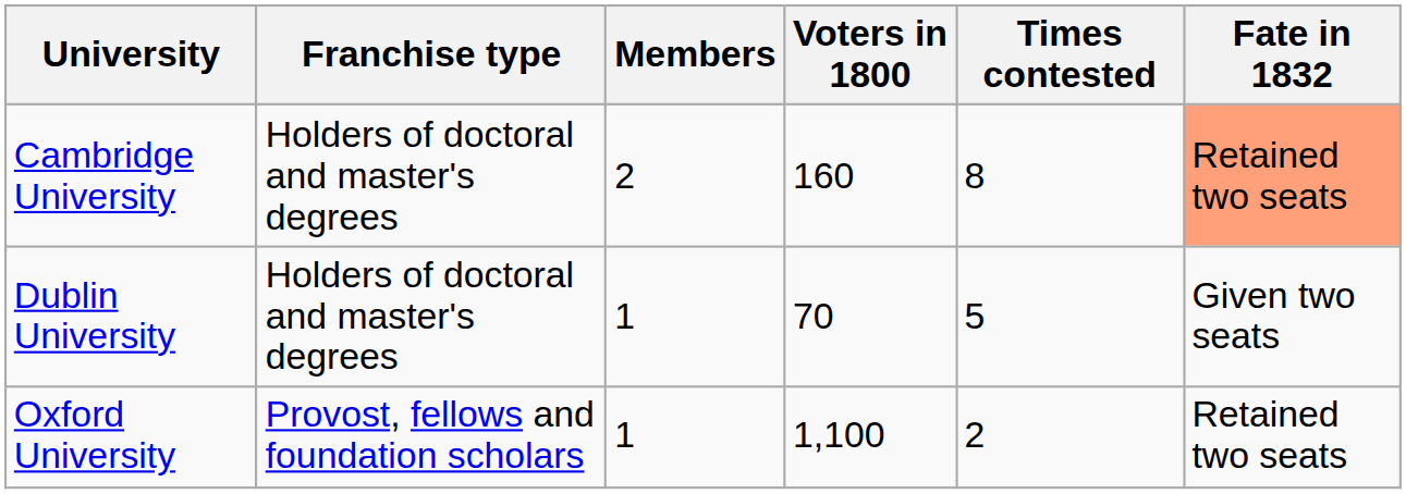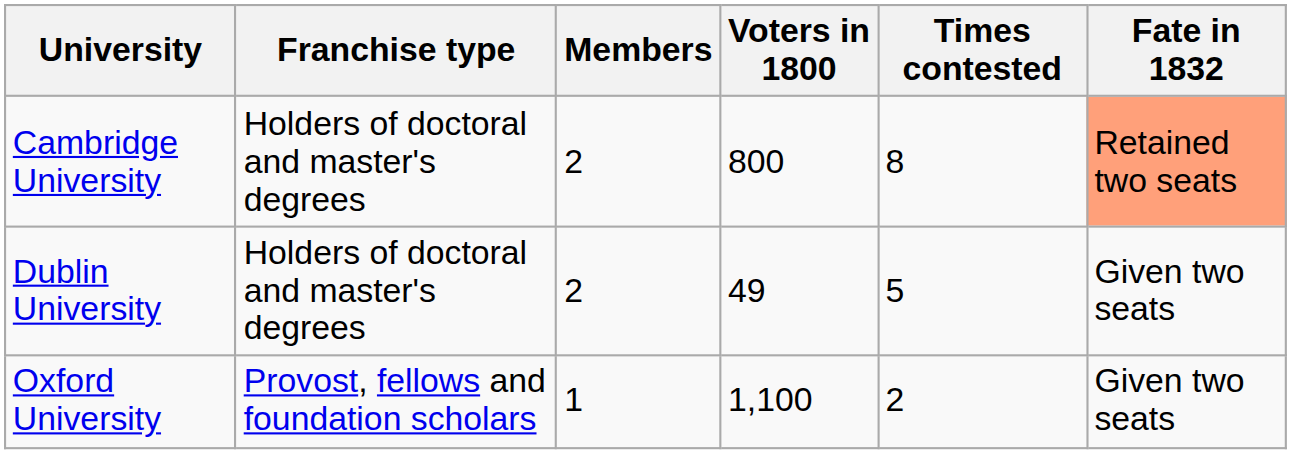Cambridge University | Voters in 1800: 160 -> 800
Dublin University | Members: 1 -> 2
Dublin University | Voters in 1800: 70 -> 49
Oxford University | Fate in 1832: Retained two seats -> Given two seats
